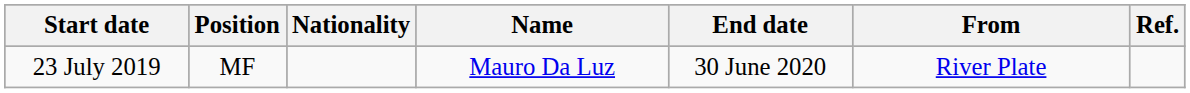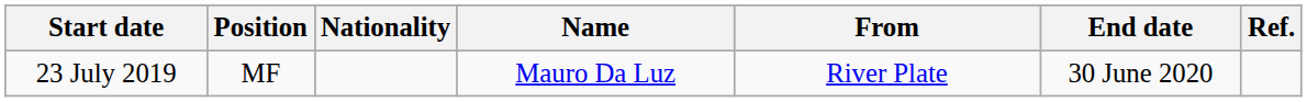columns swapped: From <-> End date
